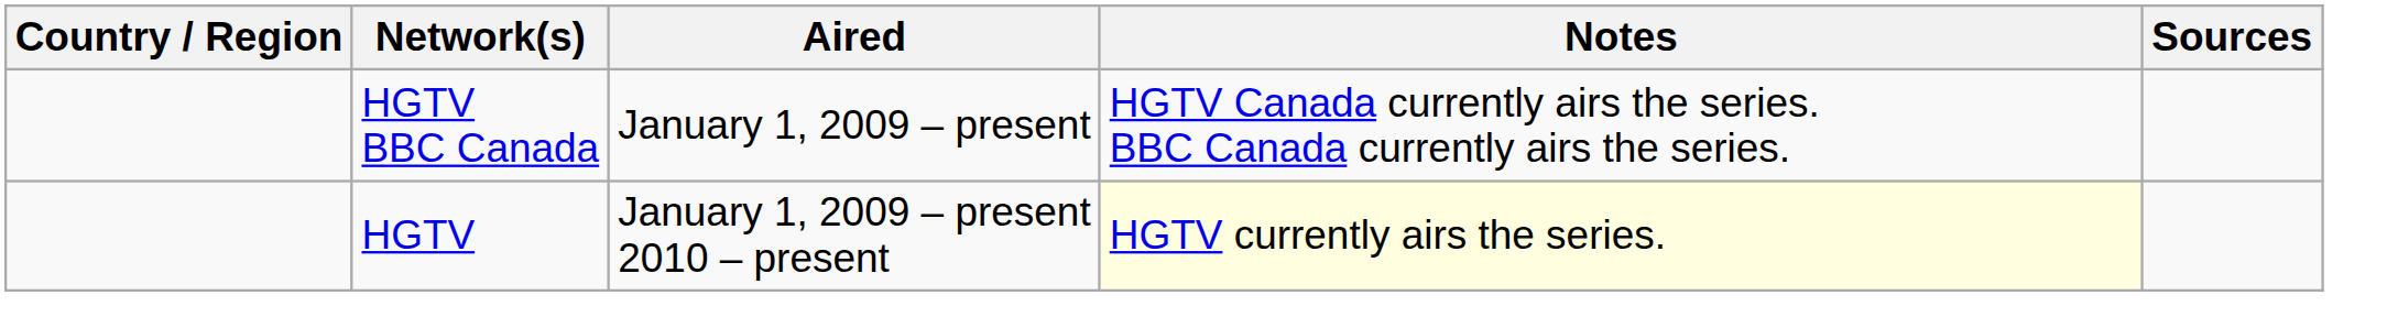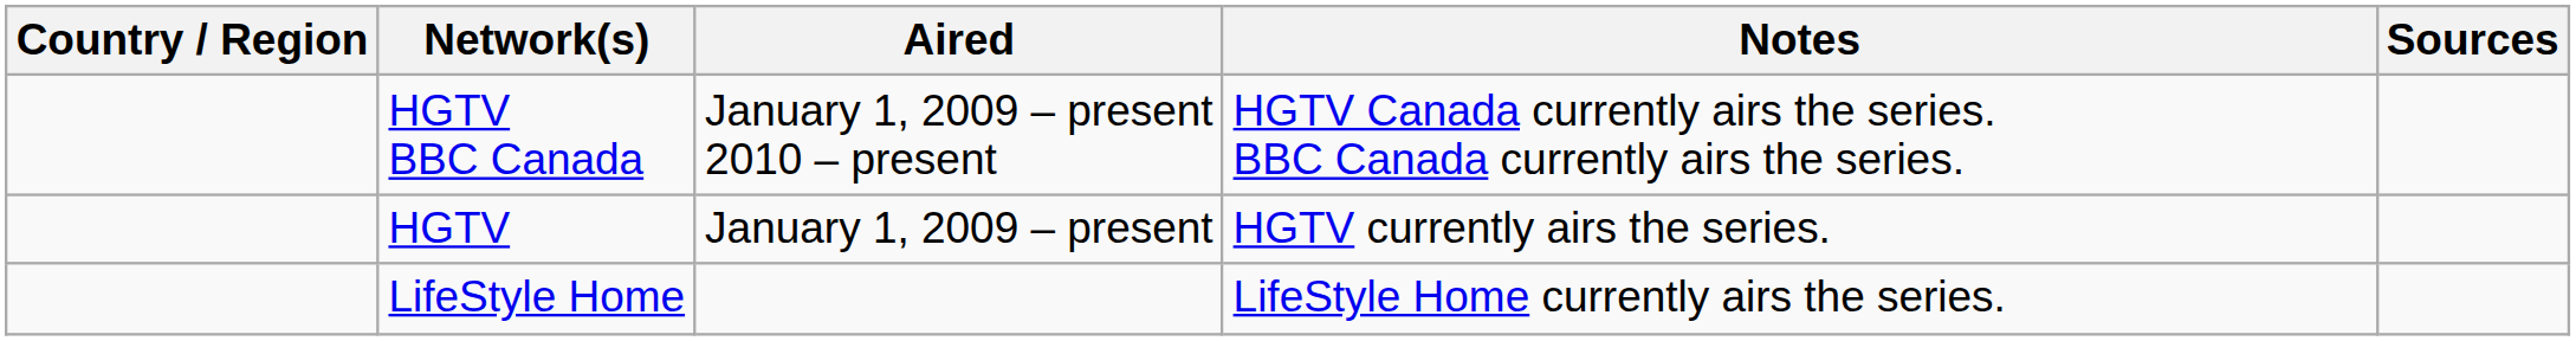HGTV BBC Canada | Aired: January 1, 2009 – present -> January 1, 2009 – present 2010 – present
HGTV | Aired: January 1, 2009 – present 2010 – present -> January 1, 2009 – present
HGTV | Notes: lightyellow background -> no background
+ row: LifeStyle Home | LifeStyle Home currently airs the series.
